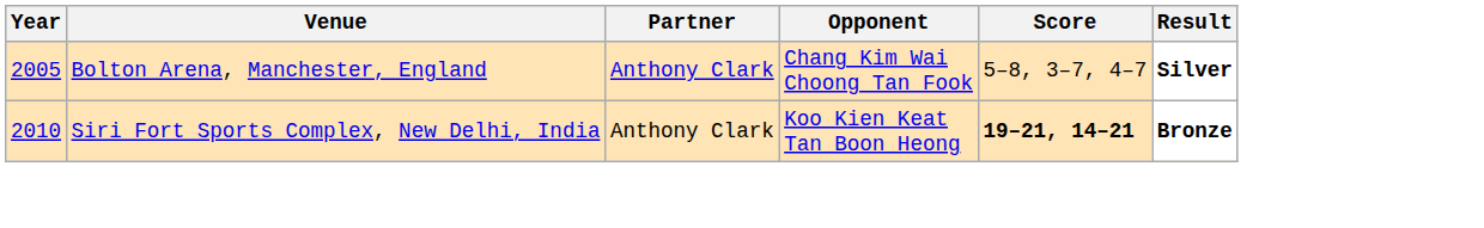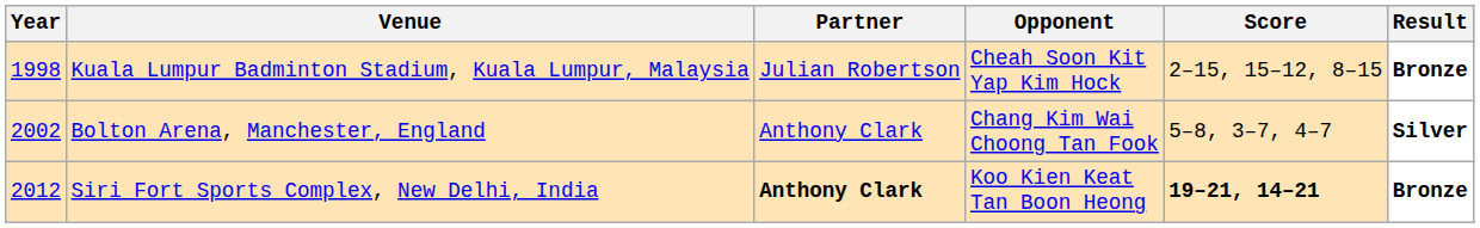+ row: 1998 | Kuala Lumpur Badminton Stadium, Kuala Lumpur, Malaysia | Julian Robertson | Cheah Soon Kit Yap Kim Hock | 2–15, 15–12, 8–15 | Bronze
Bolton Arena, Manchester, England | Year: 2005 -> 2002
Siri Fort Sports Complex, New Delhi, India | Year: 2010 -> 2012
Siri Fort Sports Complex, New Delhi, India | Partner: normal -> bold
